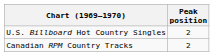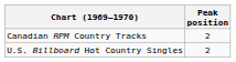rows swapped: U.S. Billboard Hot Country Singles <-> Canadian RPM Country Tracks
